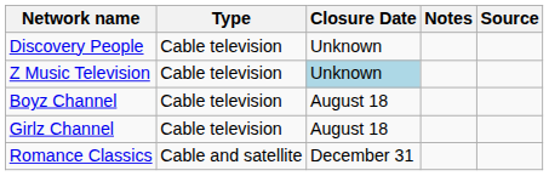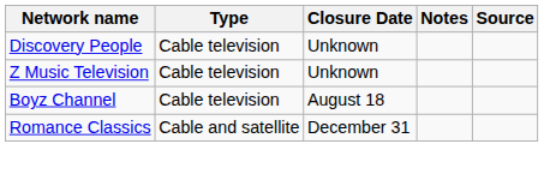Z Music Television | Closure Date: lightblue background -> no background
- row: Girlz Channel | Cable television | August 18
